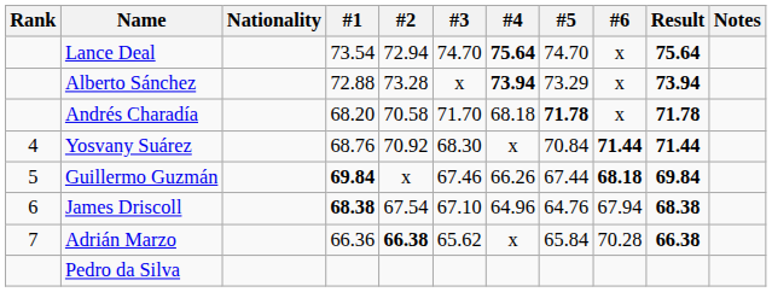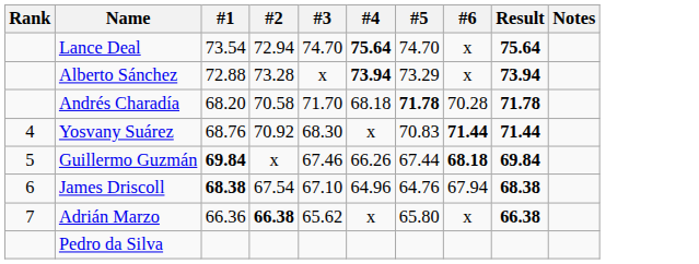- column: Nationality
Andrés Charadía | #6: x -> 70.28
Yosvany Suárez | #5: 70.84 -> 70.83
Adrián Marzo | #5: 65.84 -> 65.80
Adrián Marzo | #6: 70.28 -> x
